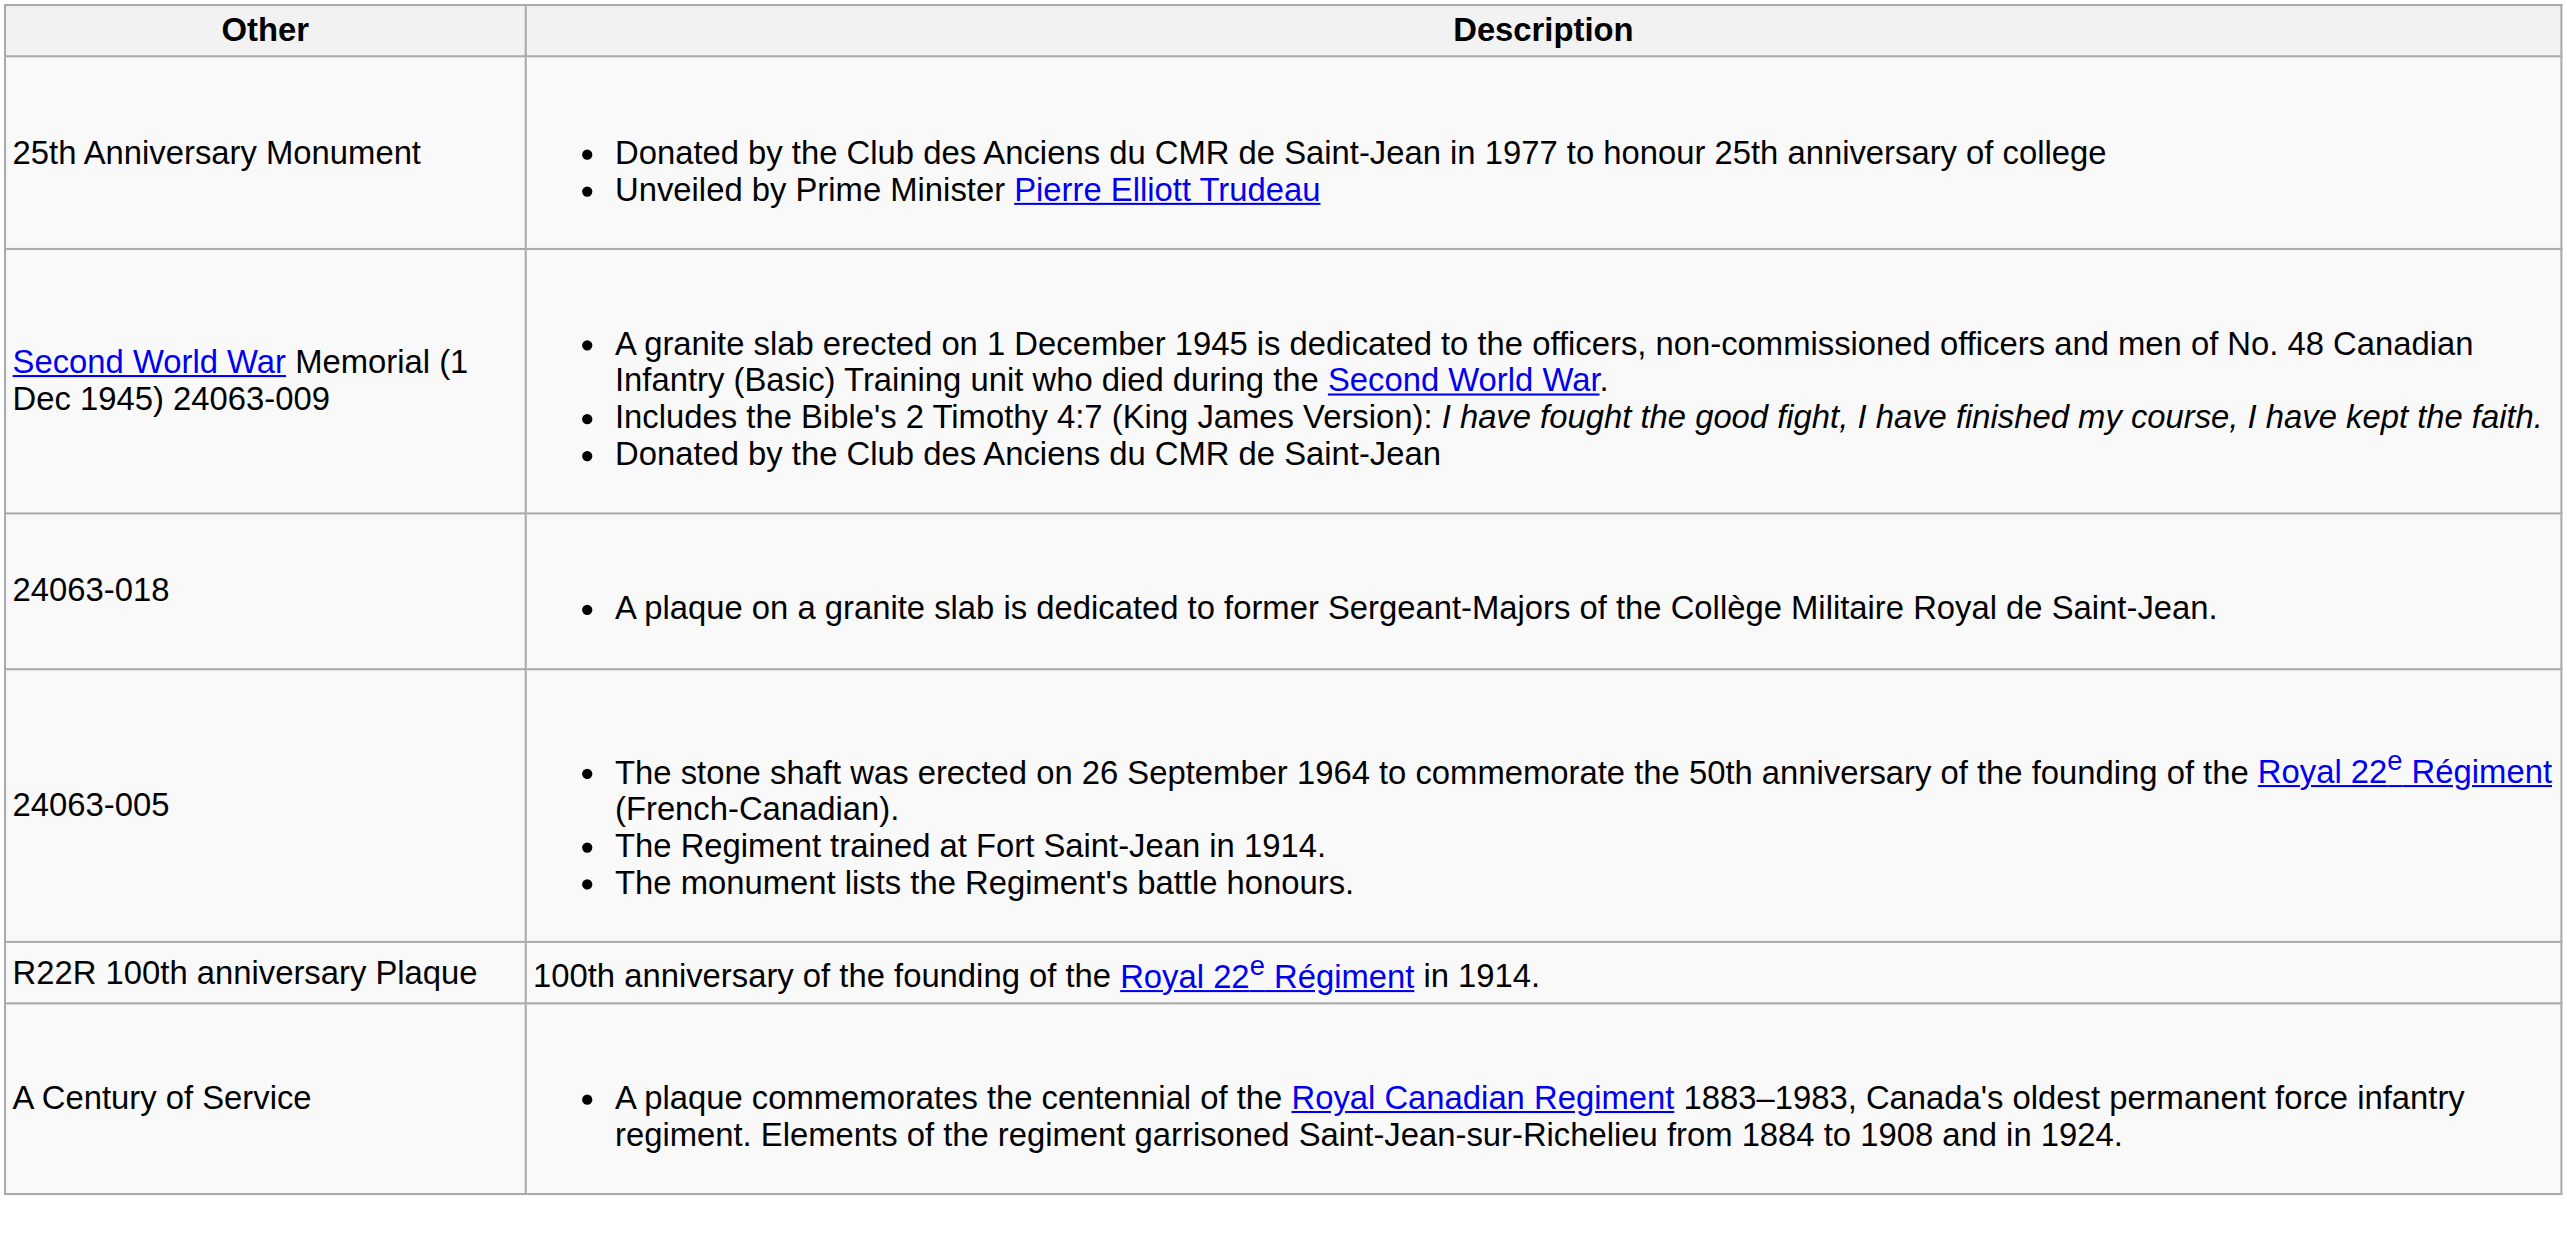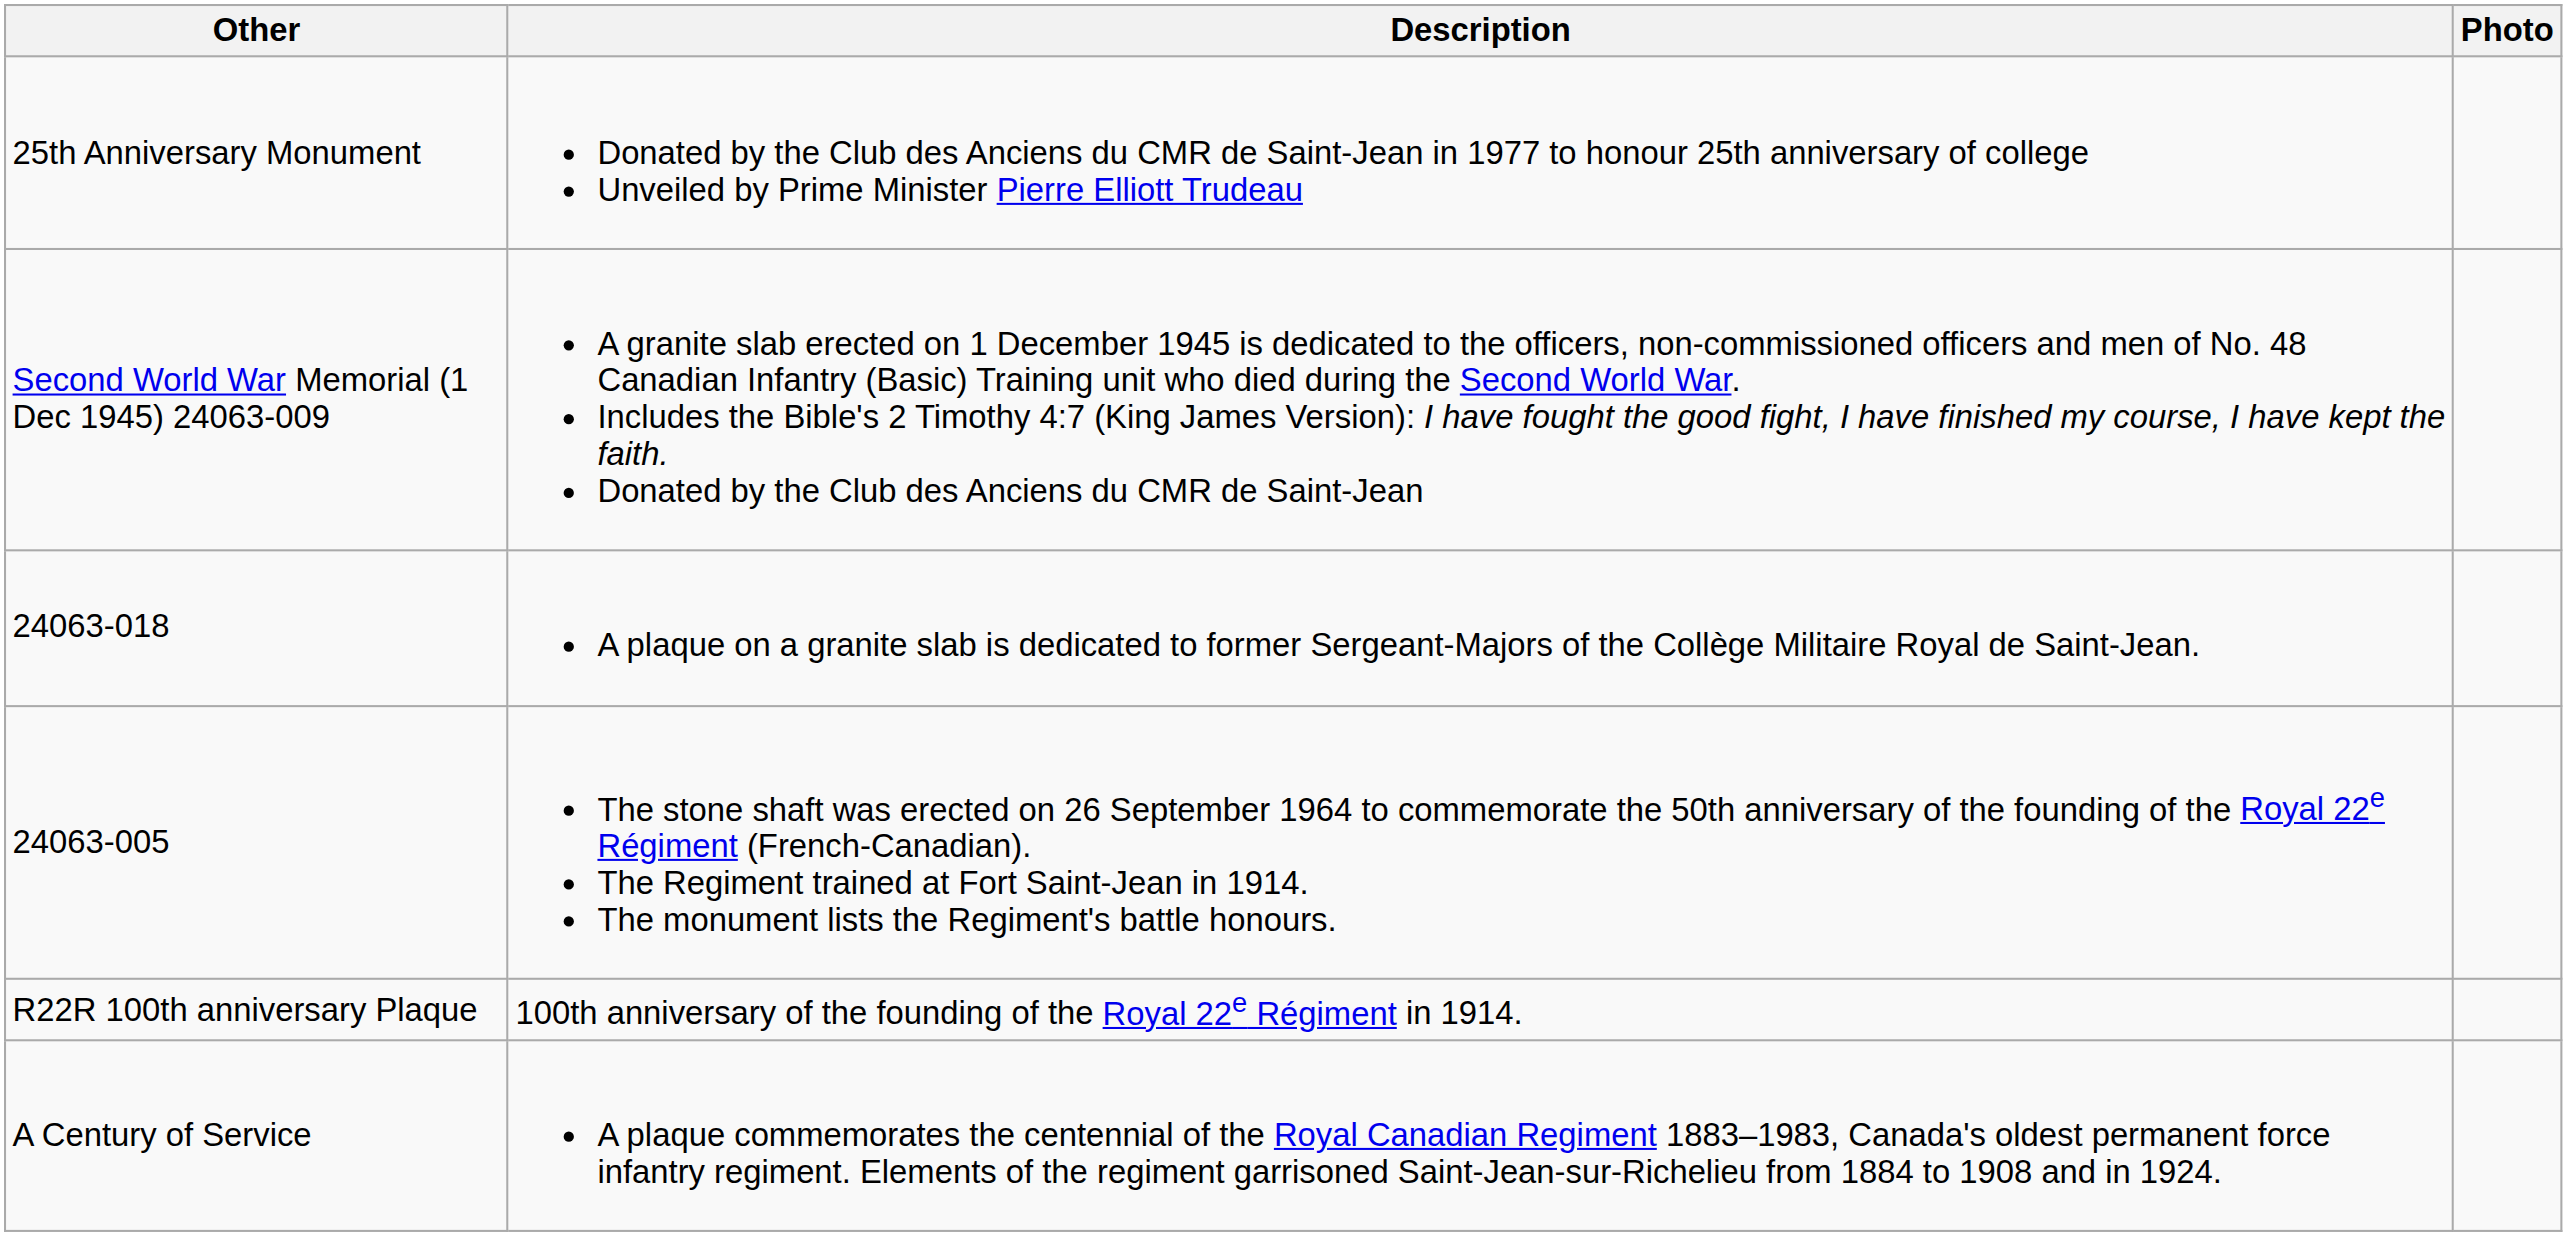+ column: Photo
